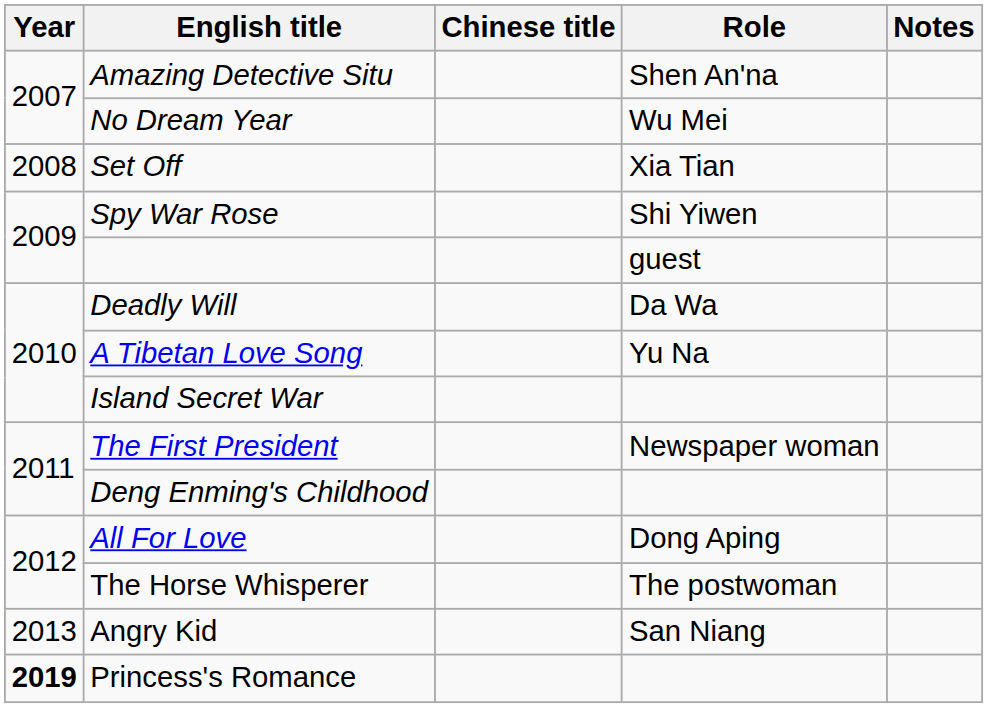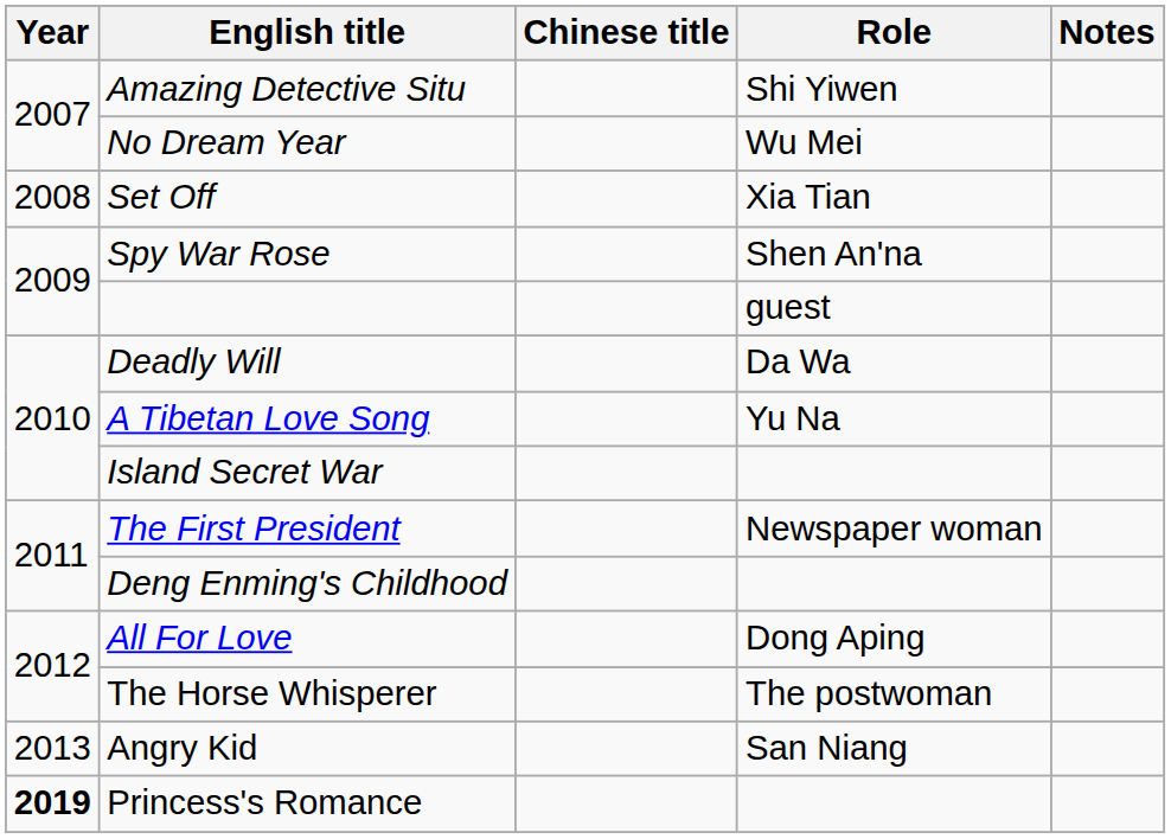Amazing Detective Situ | Role: Shen An'na -> Shi Yiwen
Spy War Rose | Role: Shi Yiwen -> Shen An'na
